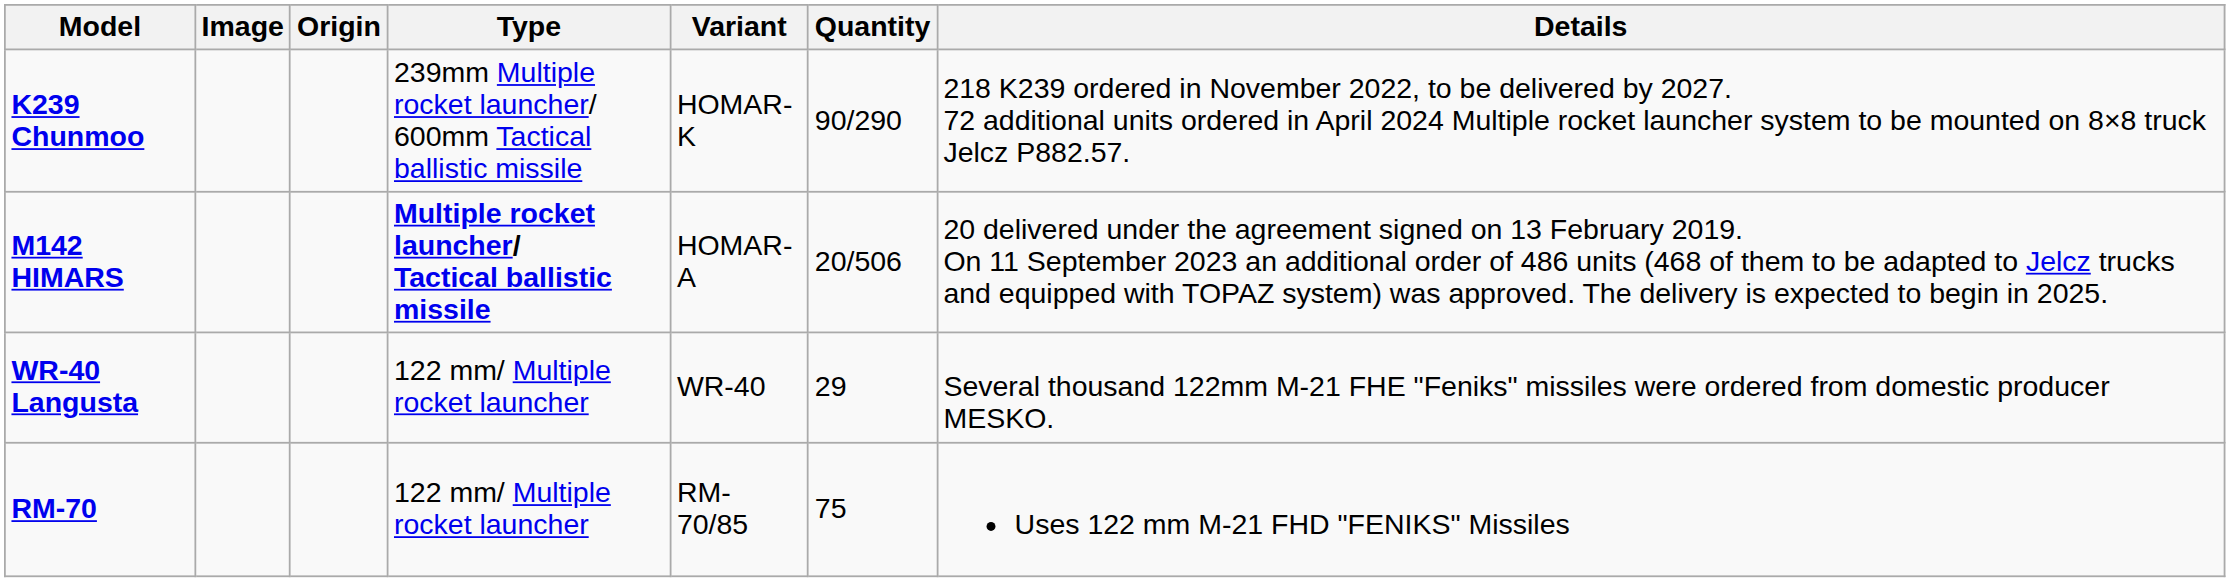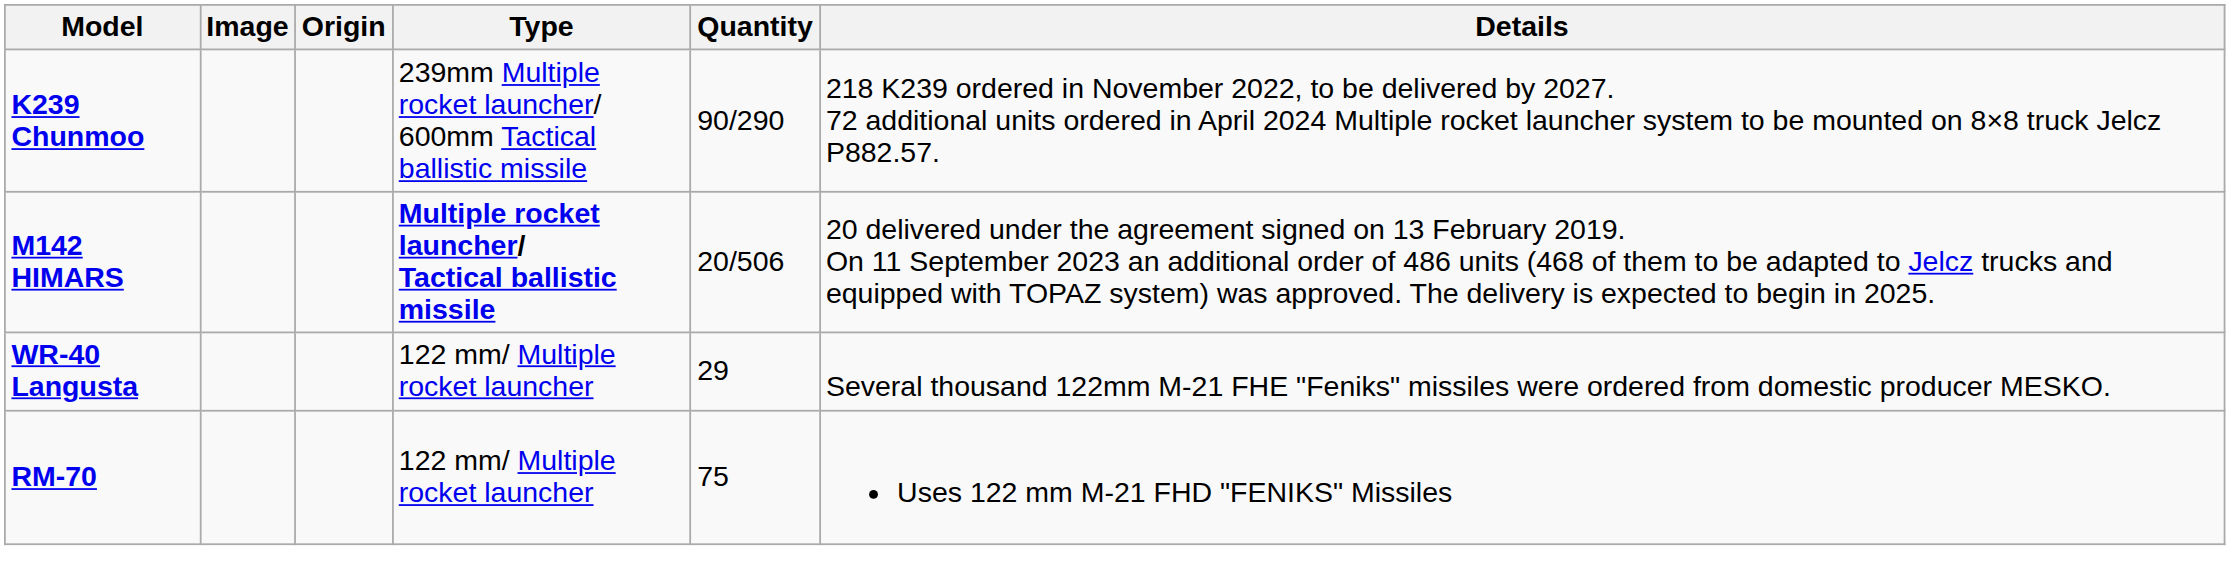- column: Variant | HOMAR-K | HOMAR-A | WR-40 | RM-70/85
